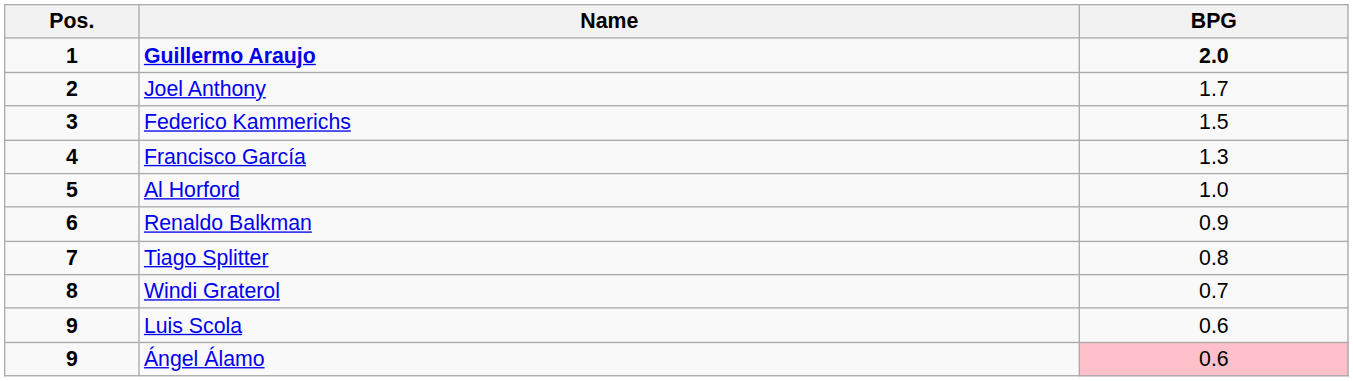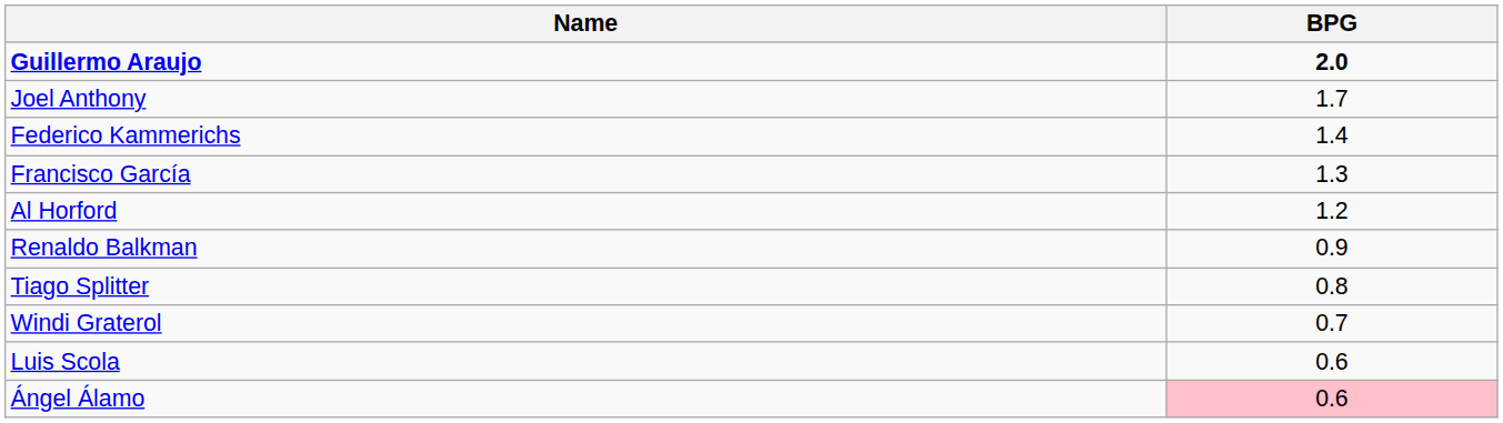- column: Pos. | 1 | 2 | 3 | 4 | 5 | 6 | 7 | 8 | 9 | 9
Federico Kammerichs | BPG: 1.5 -> 1.4
Al Horford | BPG: 1.0 -> 1.2
